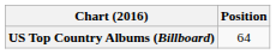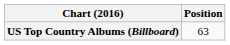US Top Country Albums (Billboard) | Position: 64 -> 63
